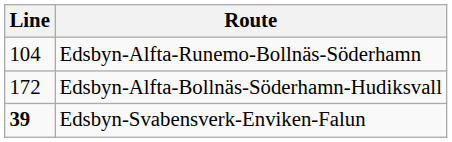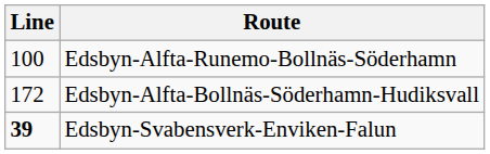Edsbyn-Alfta-Runemo-Bollnäs-Söderhamn | Line: 104 -> 100
